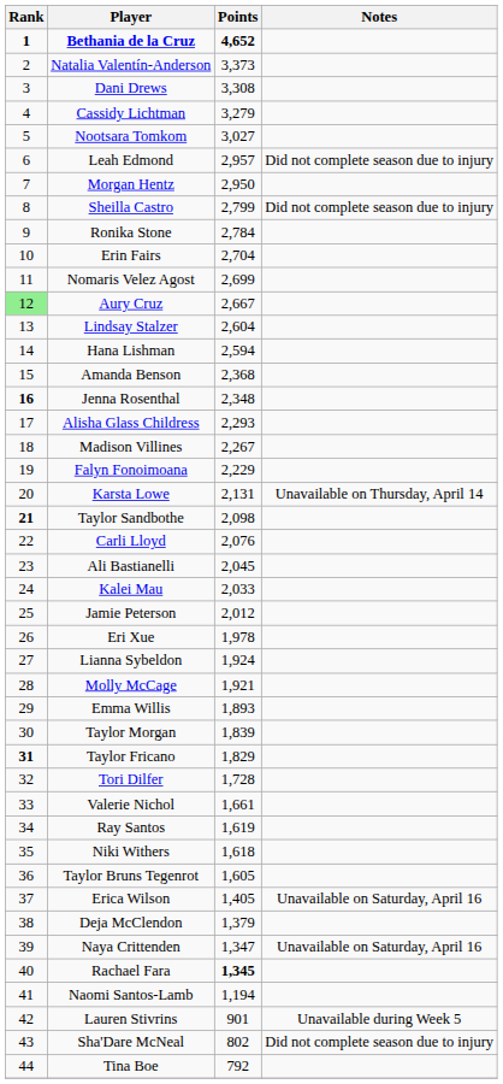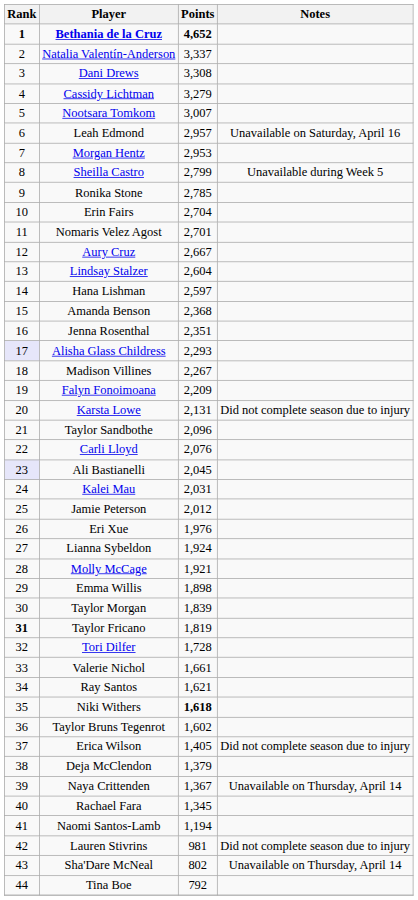Natalia Valentín-Anderson | Points: 3,373 -> 3,337
Nootsara Tomkom | Points: 3,027 -> 3,007
Leah Edmond | Notes: Did not complete season due to injury -> Unavailable on Saturday, April 16
Morgan Hentz | Points: 2,950 -> 2,953
Sheilla Castro | Notes: Did not complete season due to injury -> Unavailable during Week 5
Ronika Stone | Points: 2,784 -> 2,785
Nomaris Velez Agost | Points: 2,699 -> 2,701
Aury Cruz | Rank: lightgreen background -> no background
Hana Lishman | Points: 2,594 -> 2,597
Jenna Rosenthal | Rank: bold -> normal
Jenna Rosenthal | Points: 2,348 -> 2,351
Alisha Glass Childress | Rank: no background -> lavender background
Falyn Fonoimoana | Points: 2,229 -> 2,209
Karsta Lowe | Notes: Unavailable on Thursday, April 14 -> Did not complete season due to injury
Taylor Sandbothe | Rank: bold -> normal
Taylor Sandbothe | Points: 2,098 -> 2,096
Ali Bastianelli | Rank: no background -> lavender background
Kalei Mau | Points: 2,033 -> 2,031
Eri Xue | Points: 1,978 -> 1,976
Emma Willis | Points: 1,893 -> 1,898
Taylor Fricano | Points: 1,829 -> 1,819
Ray Santos | Points: 1,619 -> 1,621
Niki Withers | Points: normal -> bold
Taylor Bruns Tegenrot | Points: 1,605 -> 1,602
Erica Wilson | Notes: Unavailable on Saturday, April 16 -> Did not complete season due to injury
Naya Crittenden | Points: 1,347 -> 1,367
Naya Crittenden | Notes: Unavailable on Saturday, April 16 -> Unavailable on Thursday, April 14
Rachael Fara | Points: bold -> normal
Lauren Stivrins | Points: 901 -> 981
Lauren Stivrins | Notes: Unavailable during Week 5 -> Did not complete season due to injury
Sha'Dare McNeal | Notes: Did not complete season due to injury -> Unavailable on Thursday, April 14
